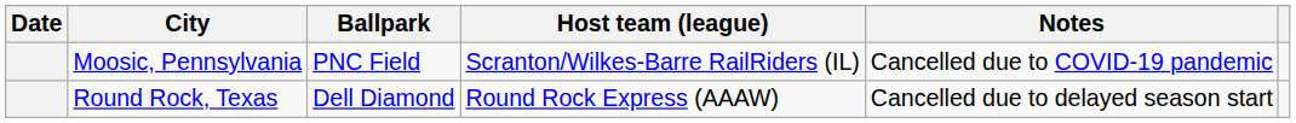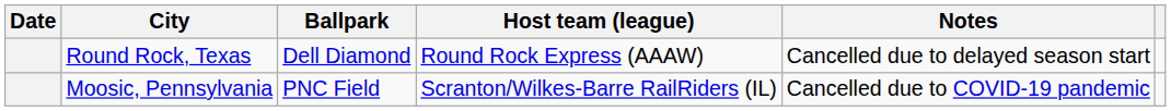rows swapped: Moosic, Pennsylvania <-> Round Rock, Texas
